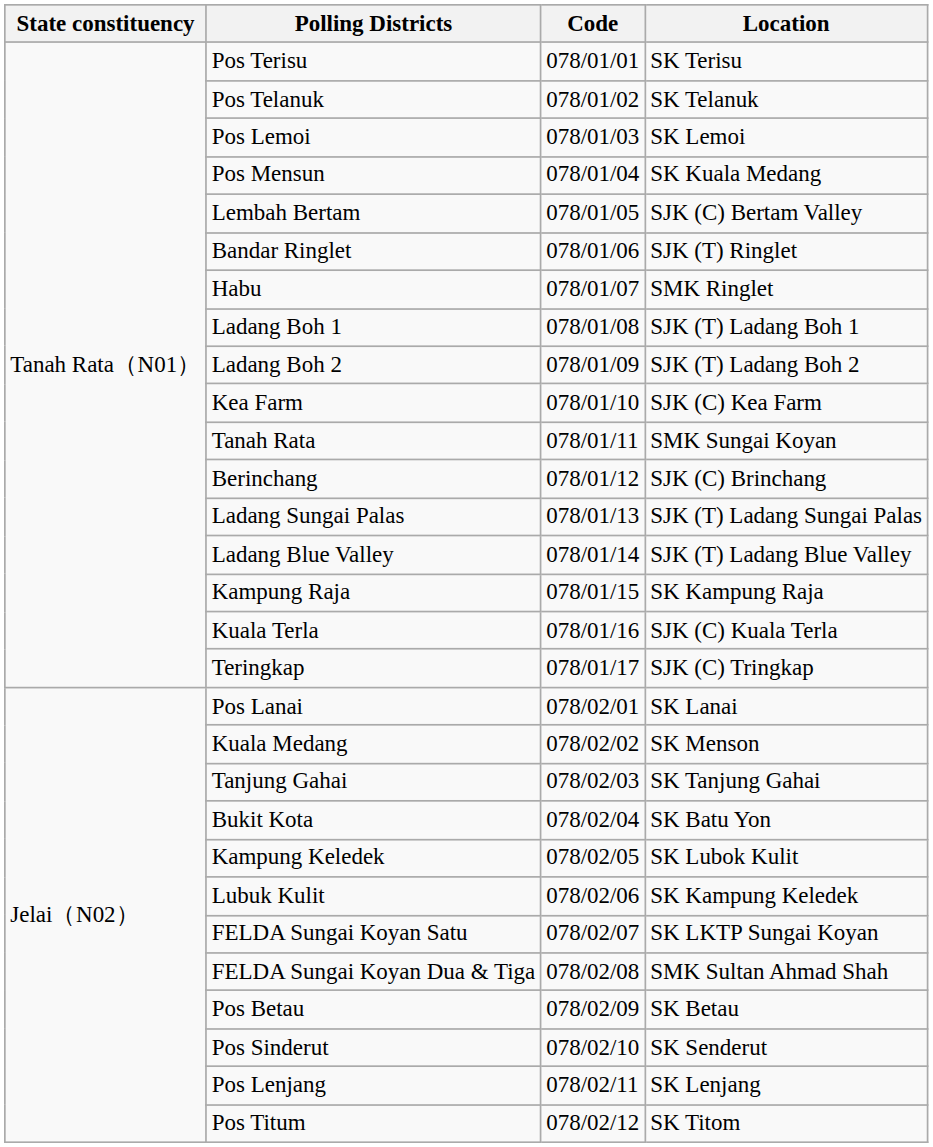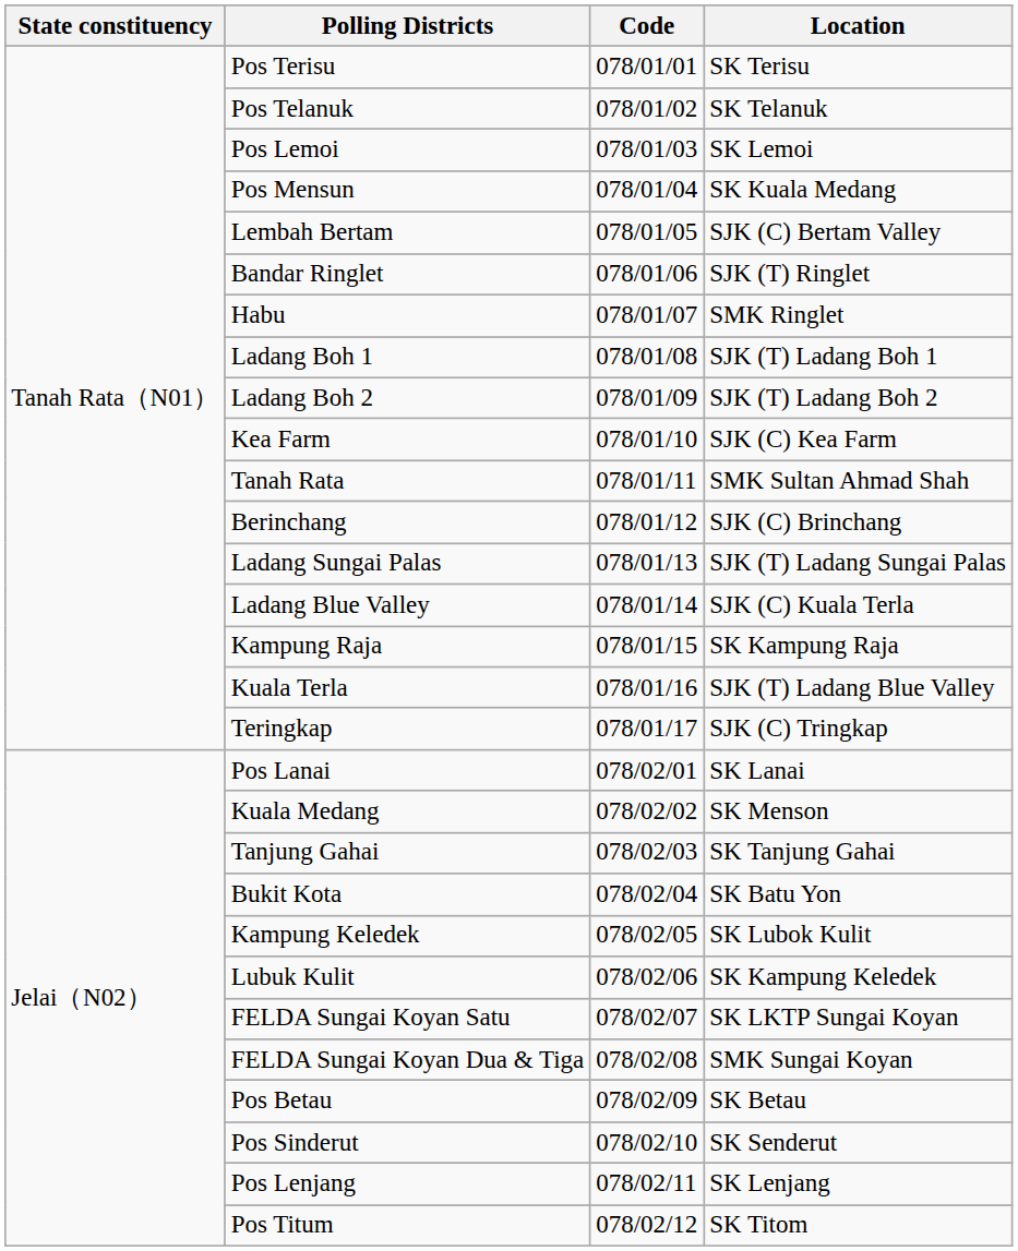Tanah Rata | Location: SMK Sungai Koyan -> SMK Sultan Ahmad Shah
Ladang Blue Valley | Location: SJK (T) Ladang Blue Valley -> SJK (C) Kuala Terla
Kuala Terla | Location: SJK (C) Kuala Terla -> SJK (T) Ladang Blue Valley
FELDA Sungai Koyan Dua & Tiga | Location: SMK Sultan Ahmad Shah -> SMK Sungai Koyan
